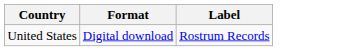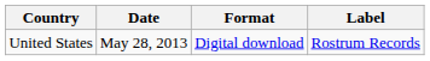+ column: Date | May 28, 2013
